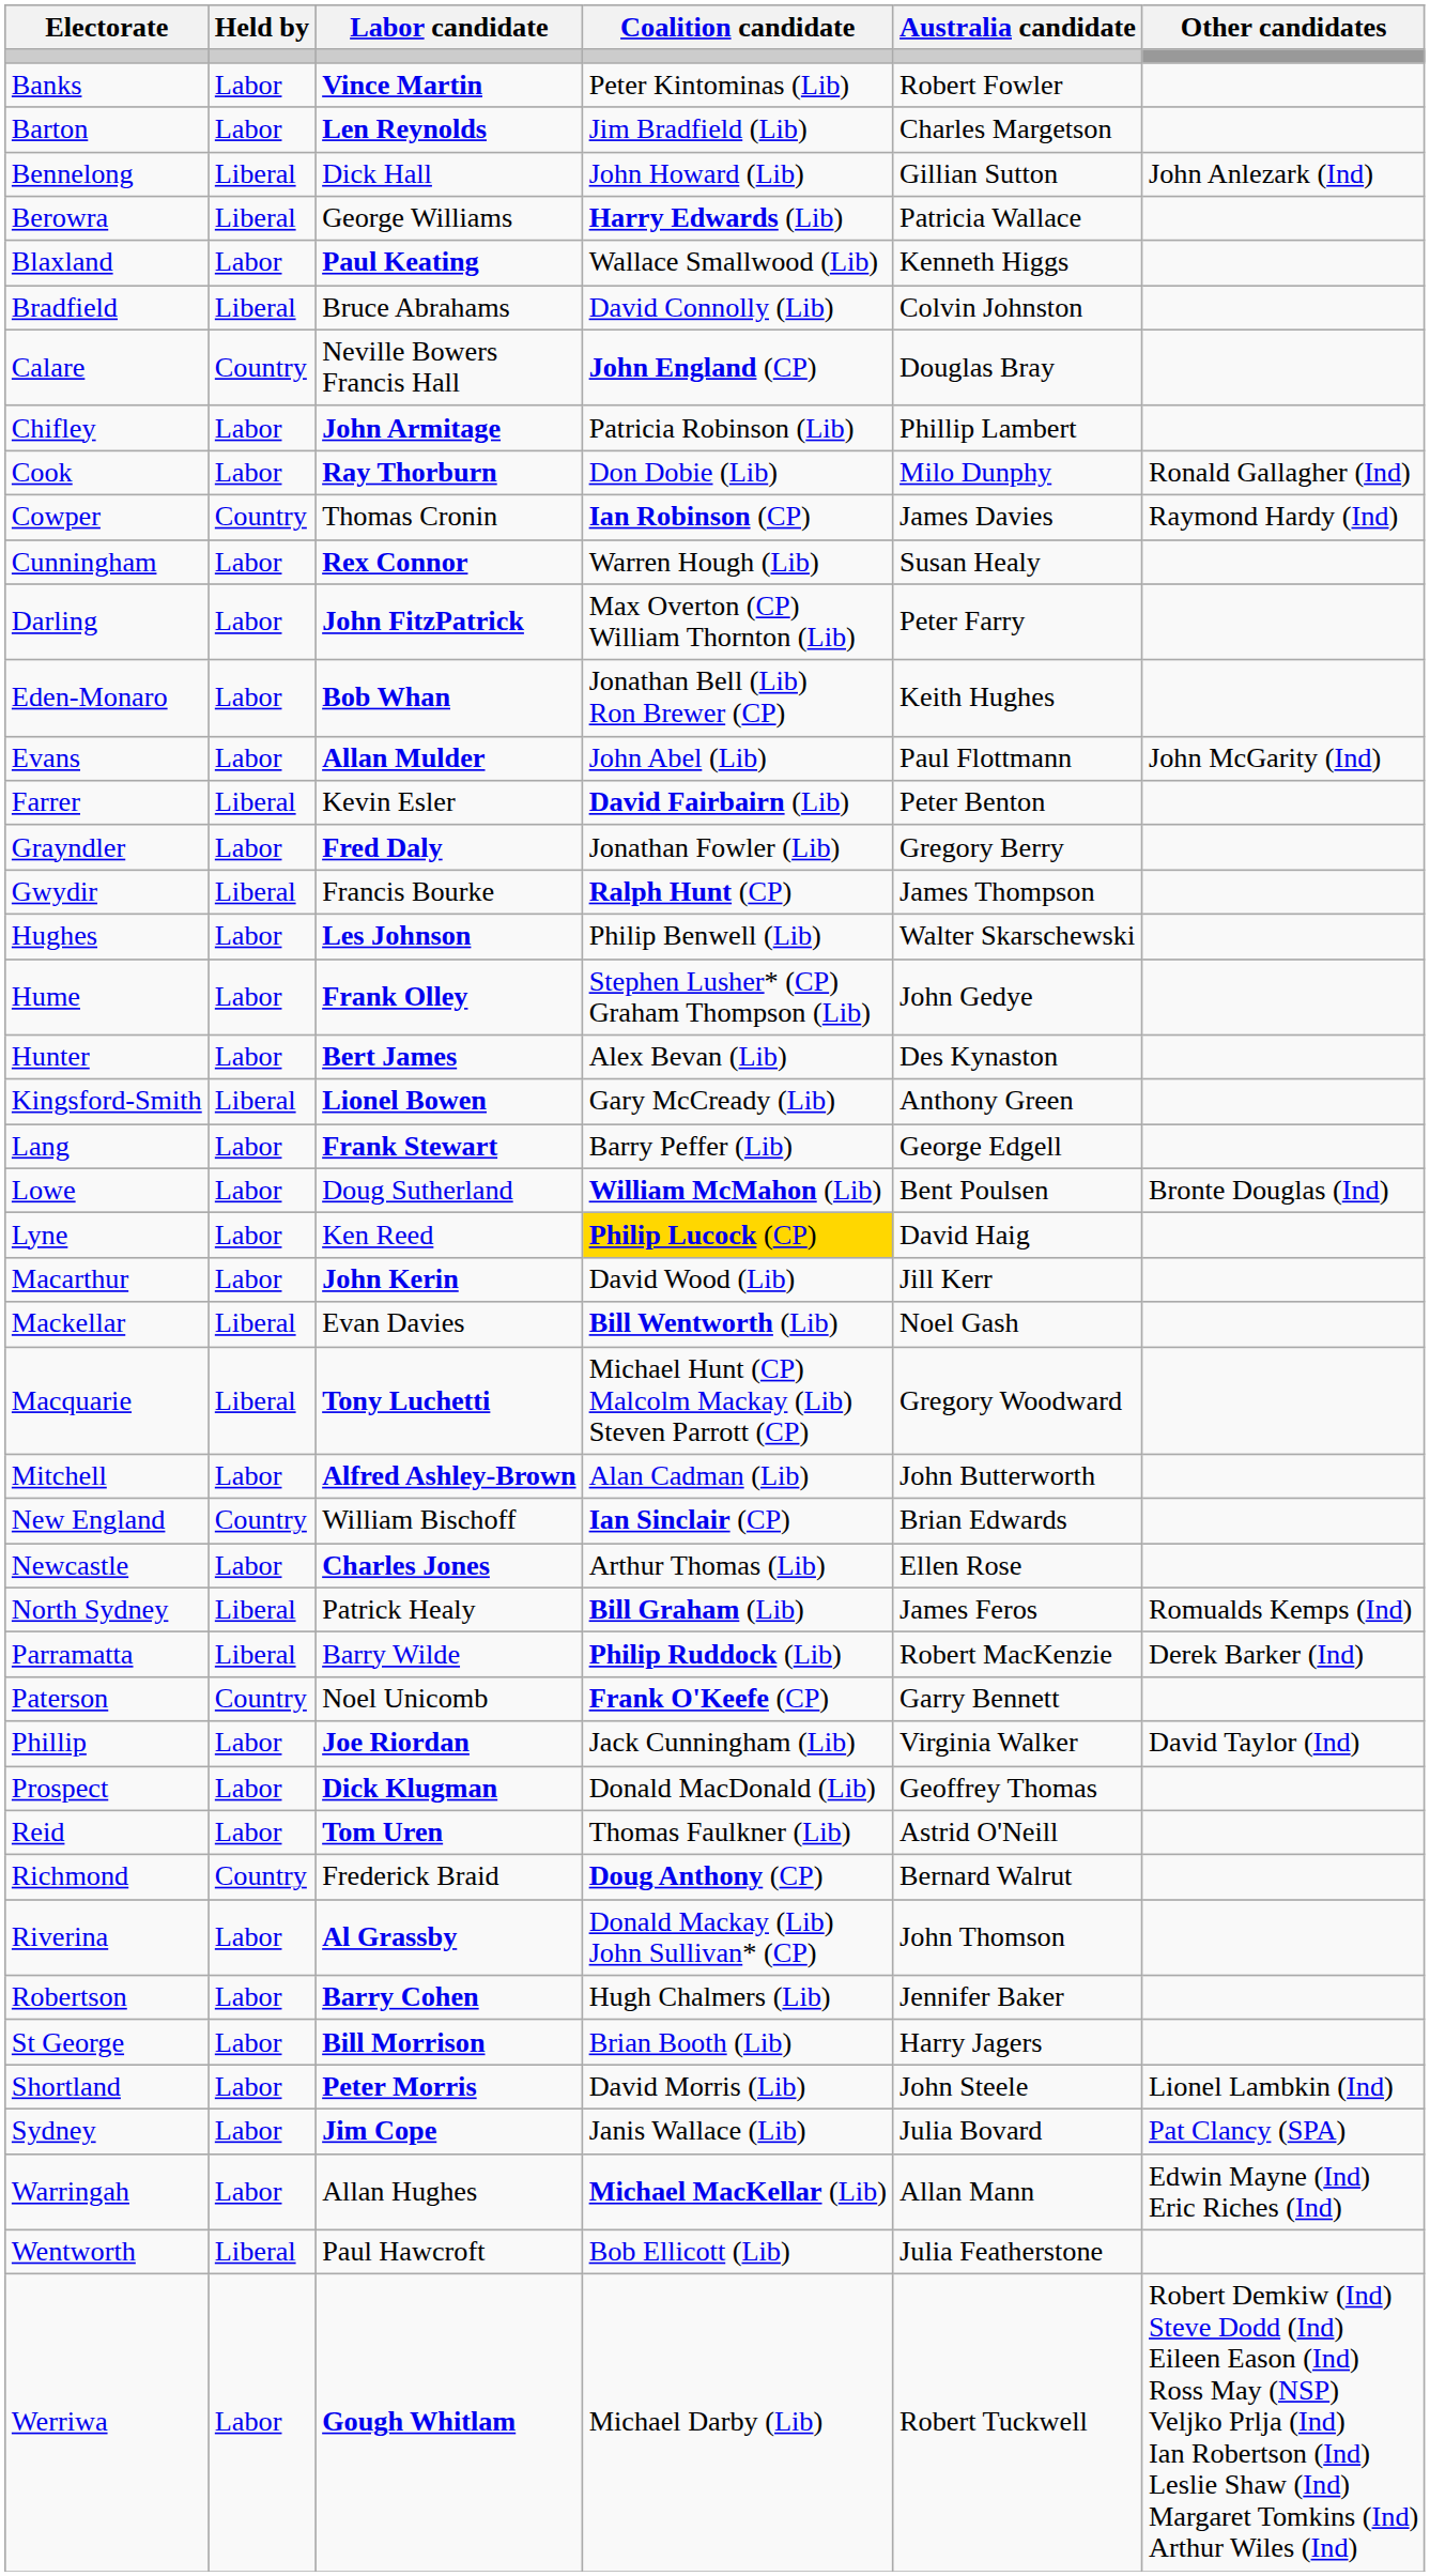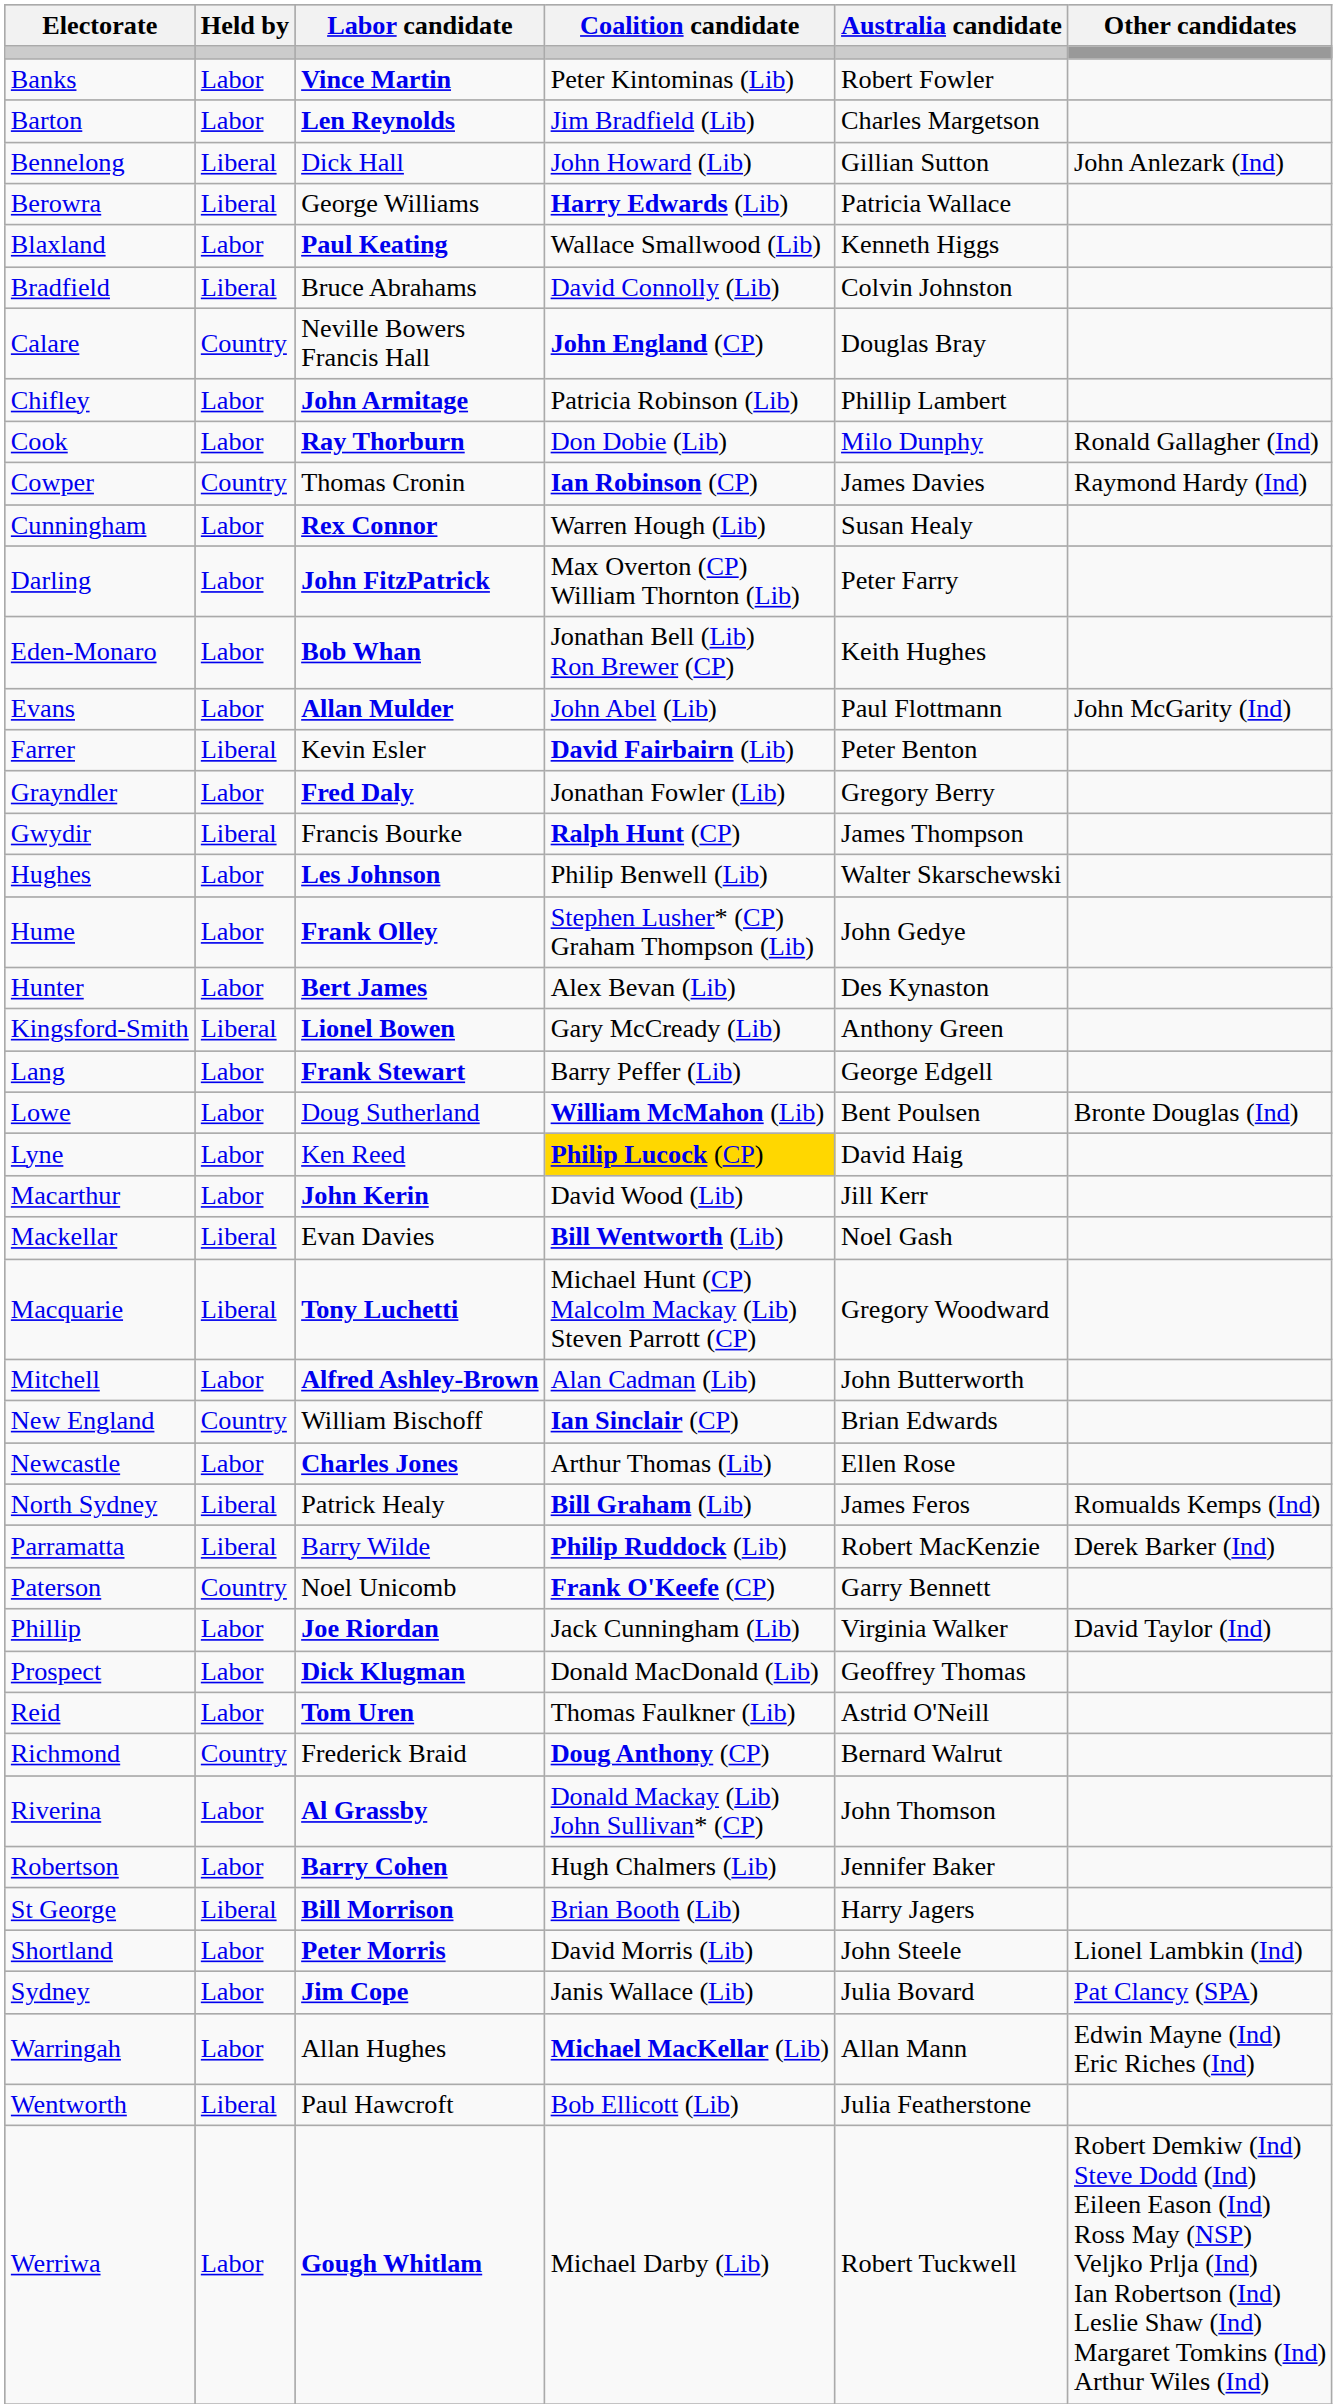St George | Held by: Labor -> Liberal
